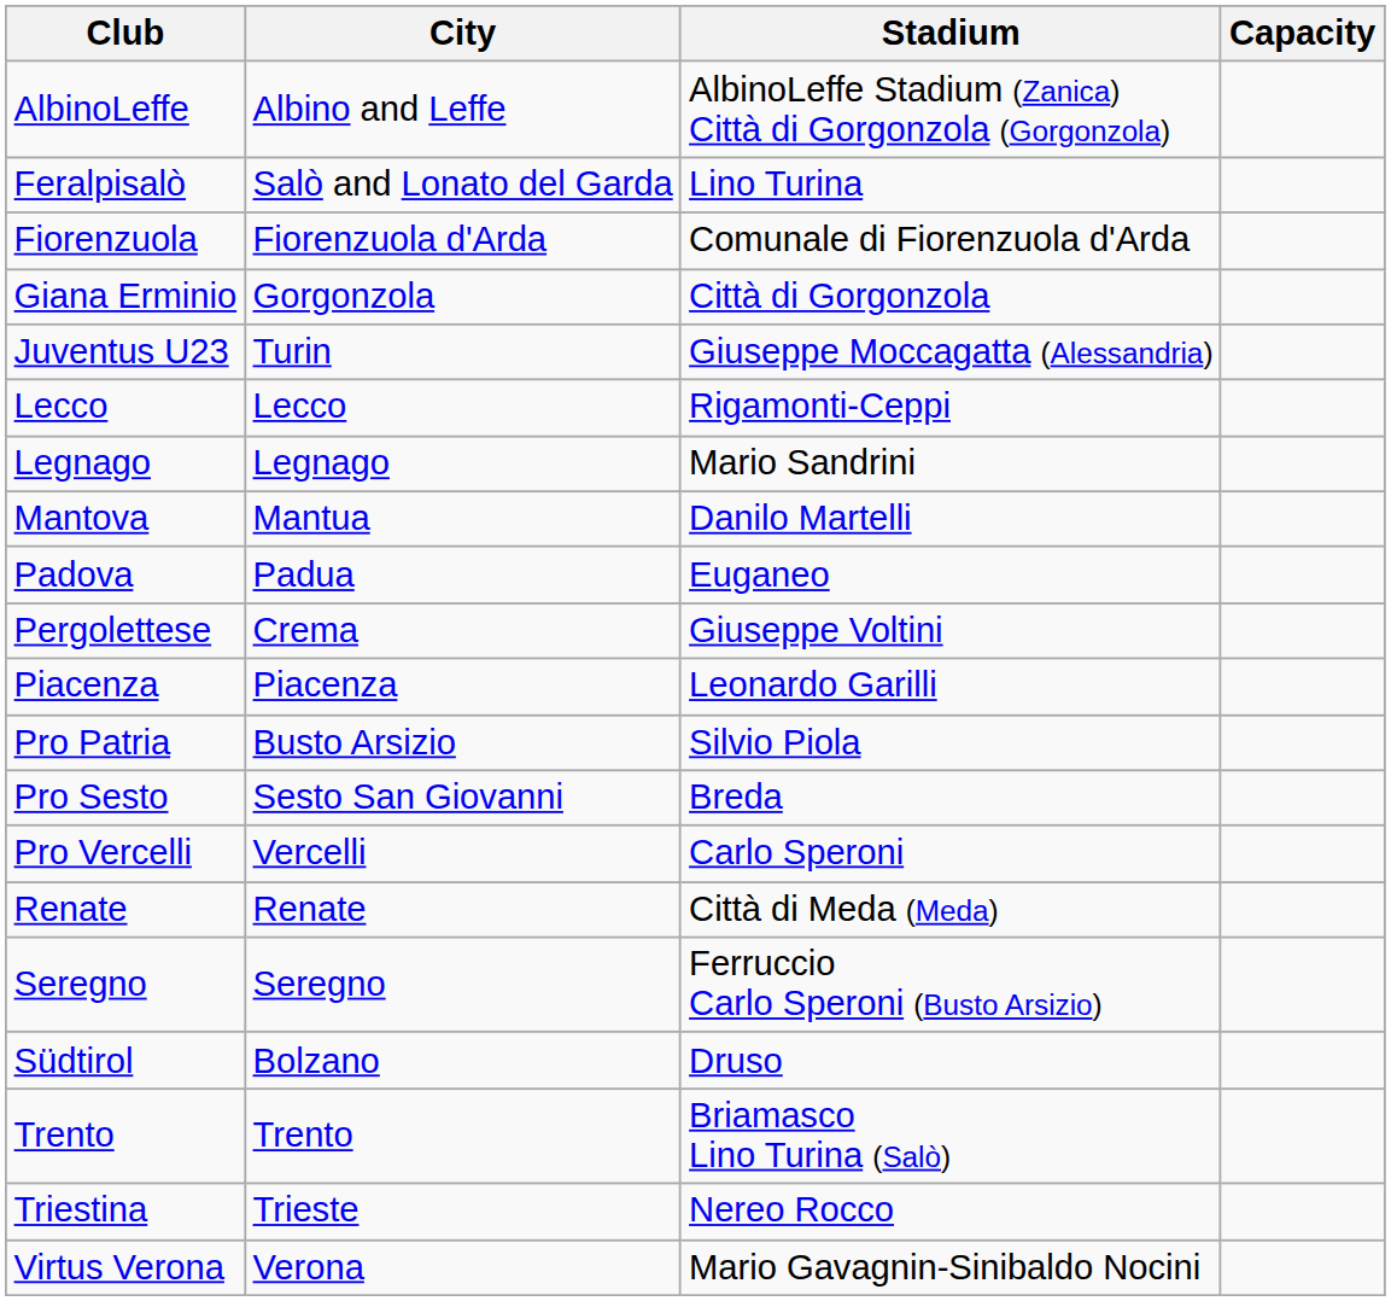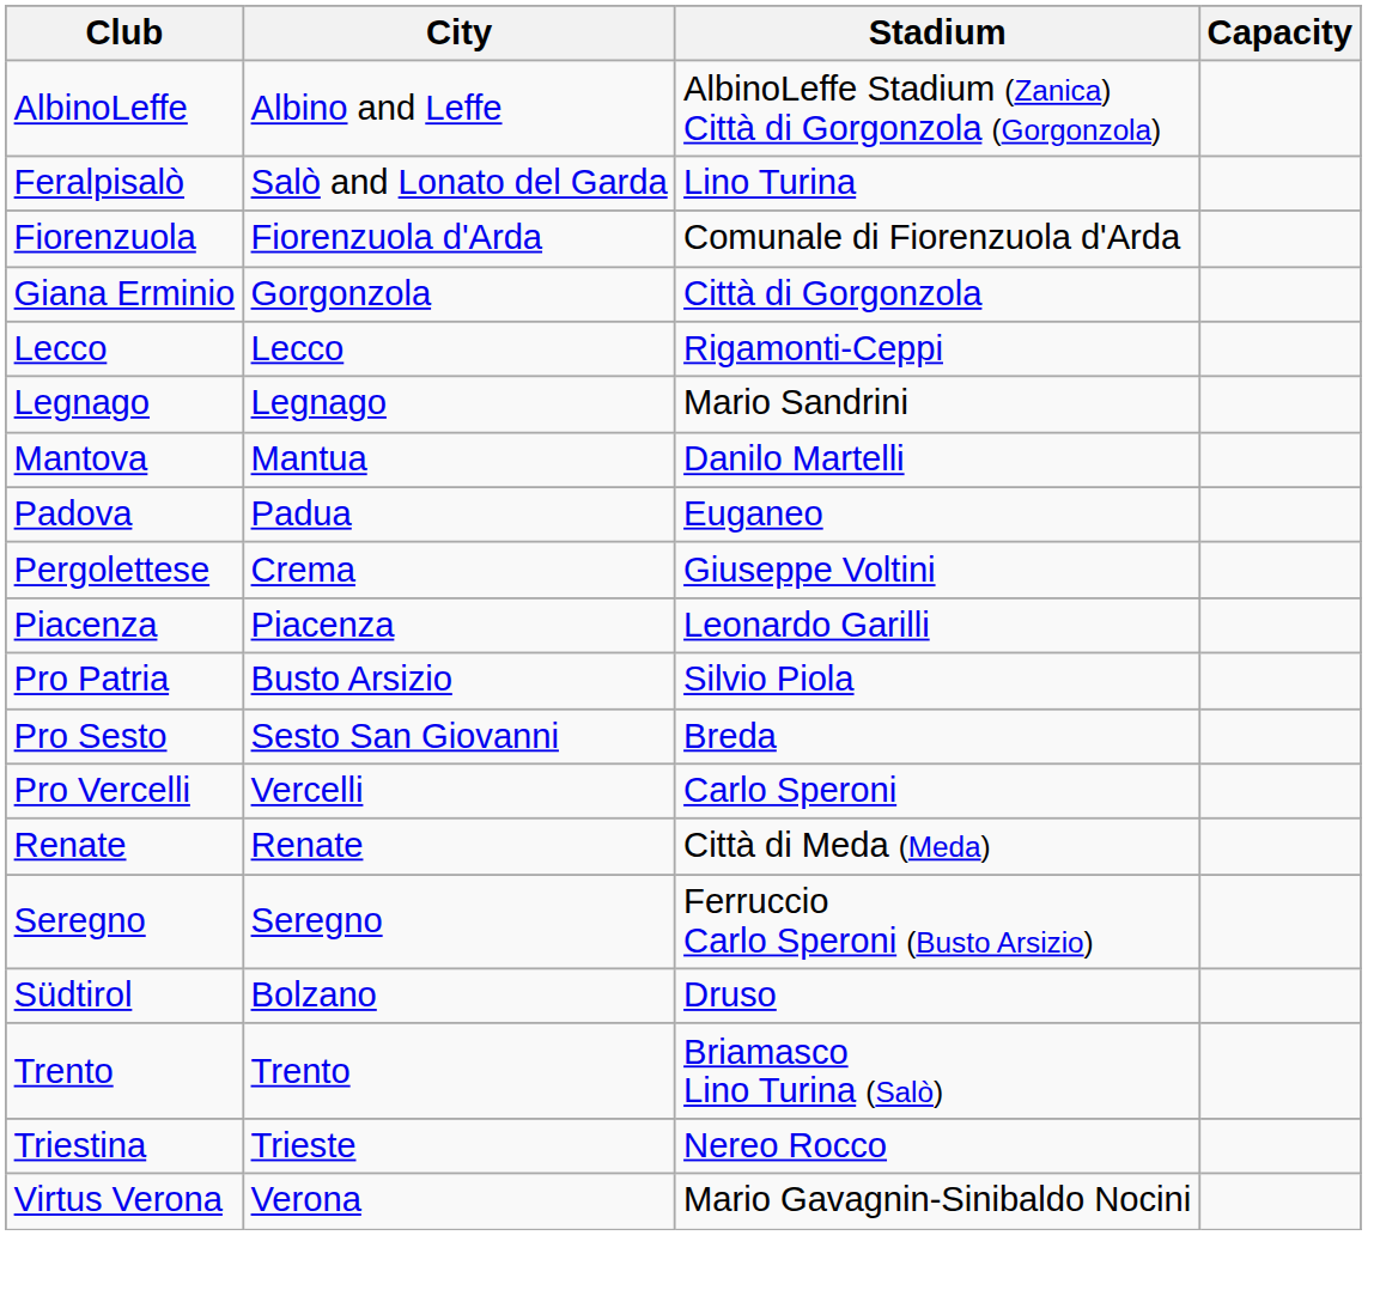- row: Juventus U23 | Turin | Giuseppe Moccagatta (Alessandria)
